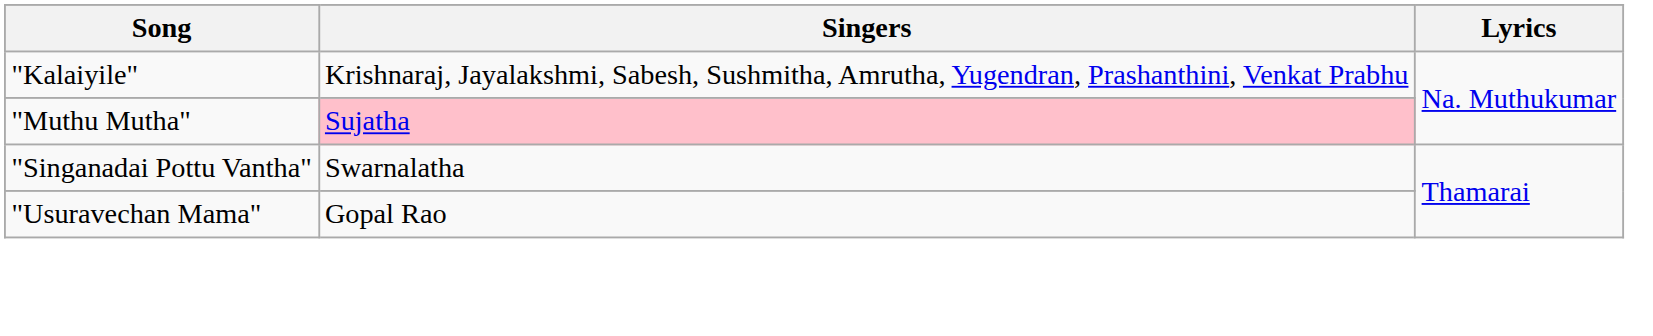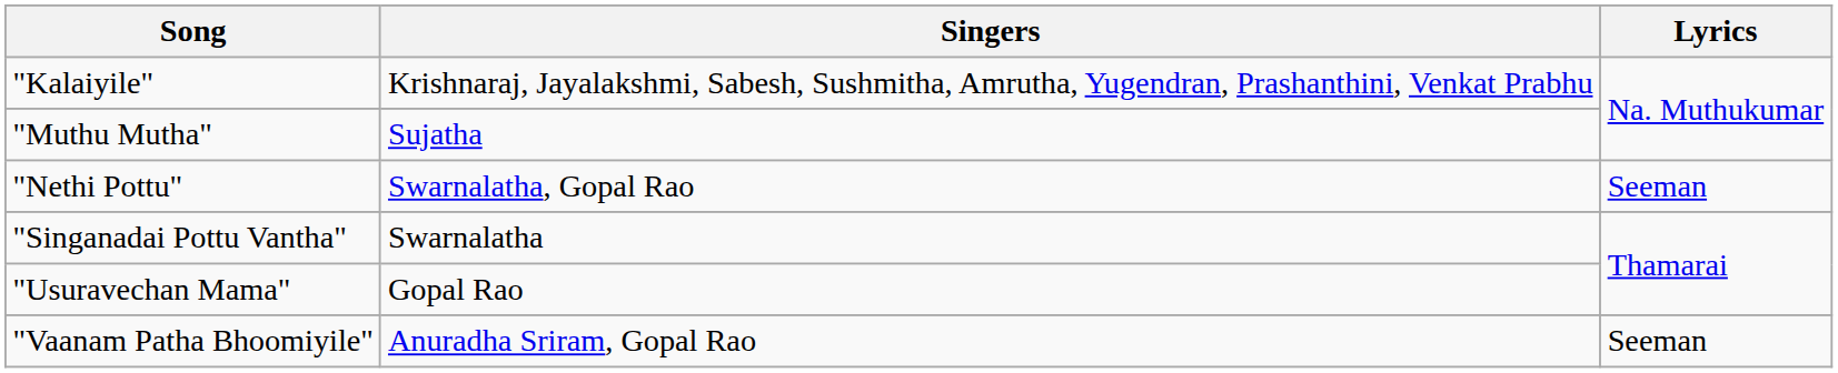"Muthu Mutha" | Singers: pink background -> no background
+ row: "Nethi Pottu" | Swarnalatha, Gopal Rao | Seeman
+ row: "Vaanam Patha Bhoomiyile" | Anuradha Sriram, Gopal Rao | Seeman
